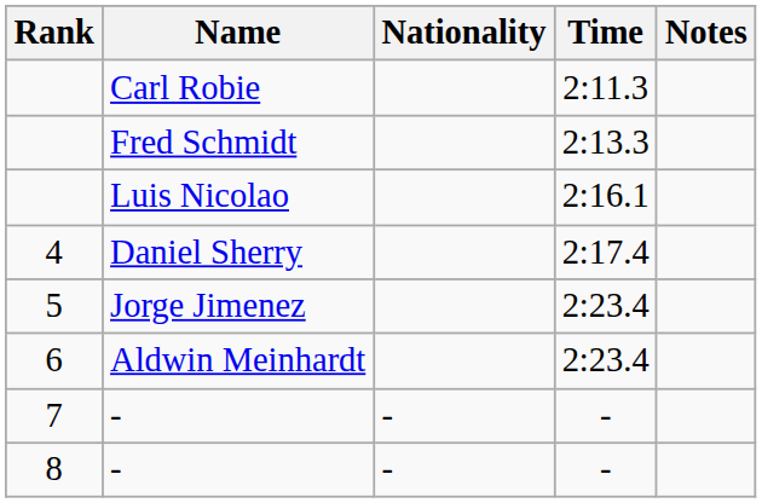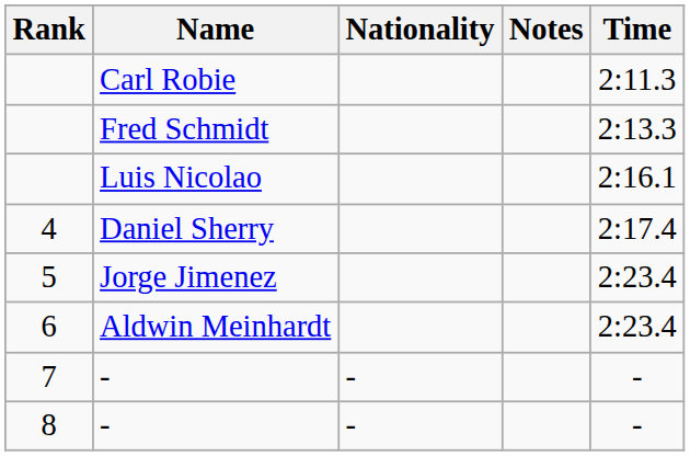columns swapped: Time <-> Notes
